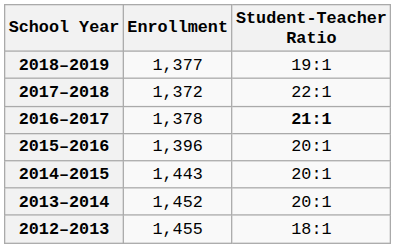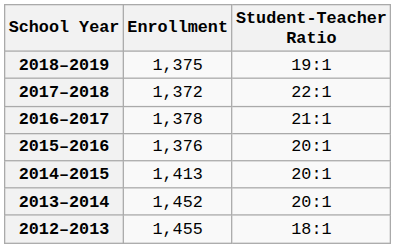2018–2019 | Enrollment: 1,377 -> 1,375
2016–2017 | Student-Teacher Ratio: bold -> normal
2015–2016 | Enrollment: 1,396 -> 1,376
2014–2015 | Enrollment: 1,443 -> 1,413
